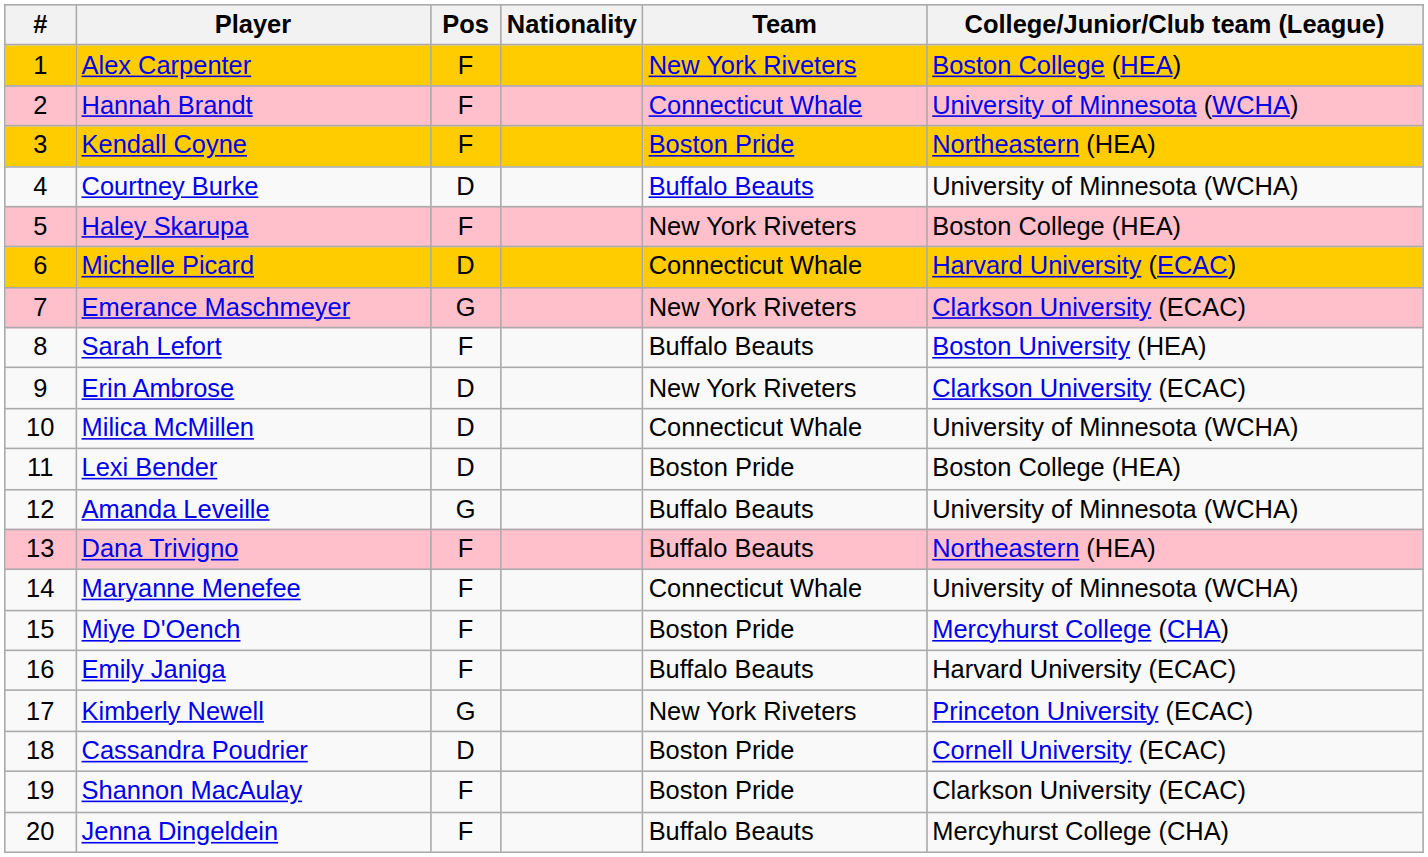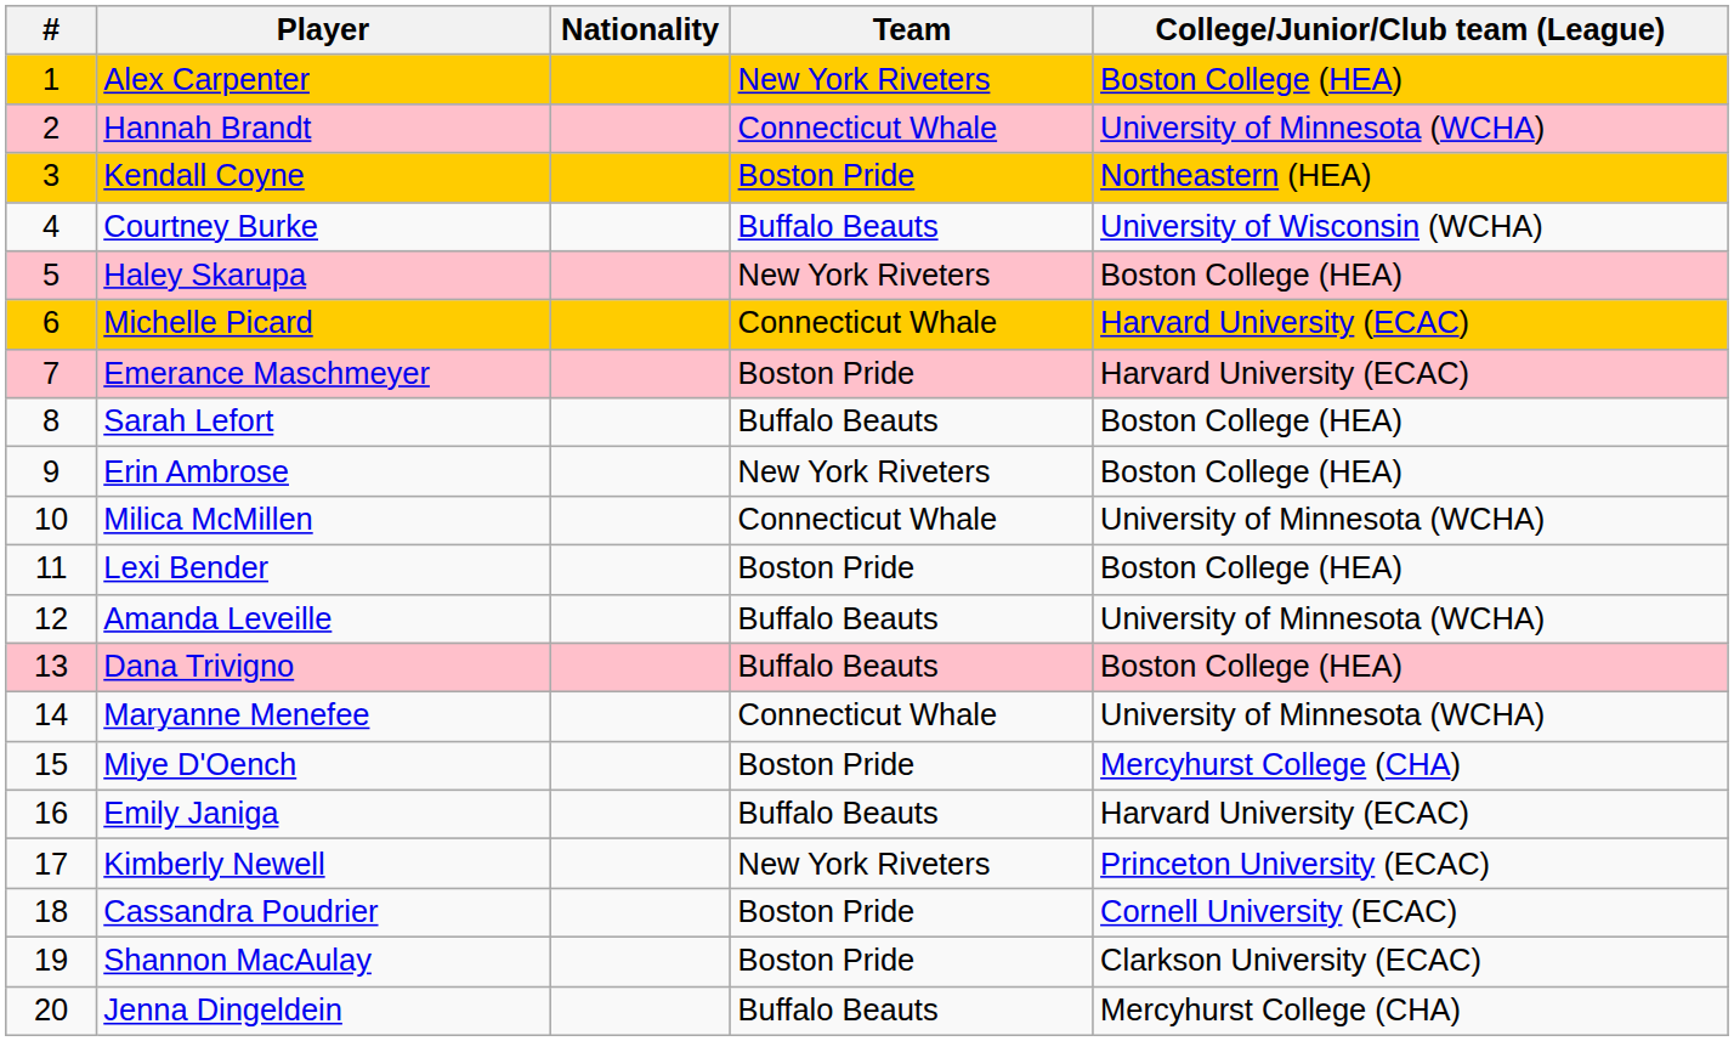- column: Pos | F | F | F | D | F | D | G | F | D | D | D | G | F | F | F | F | G | D | F | F
Courtney Burke | College/Junior/Club team (League): University of Minnesota (WCHA) -> University of Wisconsin (WCHA)
Emerance Maschmeyer | Team: New York Riveters -> Boston Pride
Emerance Maschmeyer | College/Junior/Club team (League): Clarkson University (ECAC) -> Harvard University (ECAC)
Sarah Lefort | College/Junior/Club team (League): Boston University (HEA) -> Boston College (HEA)
Erin Ambrose | College/Junior/Club team (League): Clarkson University (ECAC) -> Boston College (HEA)
Dana Trivigno | College/Junior/Club team (League): Northeastern (HEA) -> Boston College (HEA)
